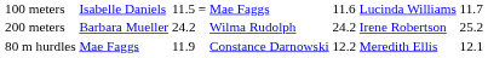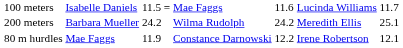200 meters | column 6: Irene Robertson -> Meredith Ellis
200 meters | column 7: 25.2 -> 25.1
80 m hurdles | column 6: Meredith Ellis -> Irene Robertson
